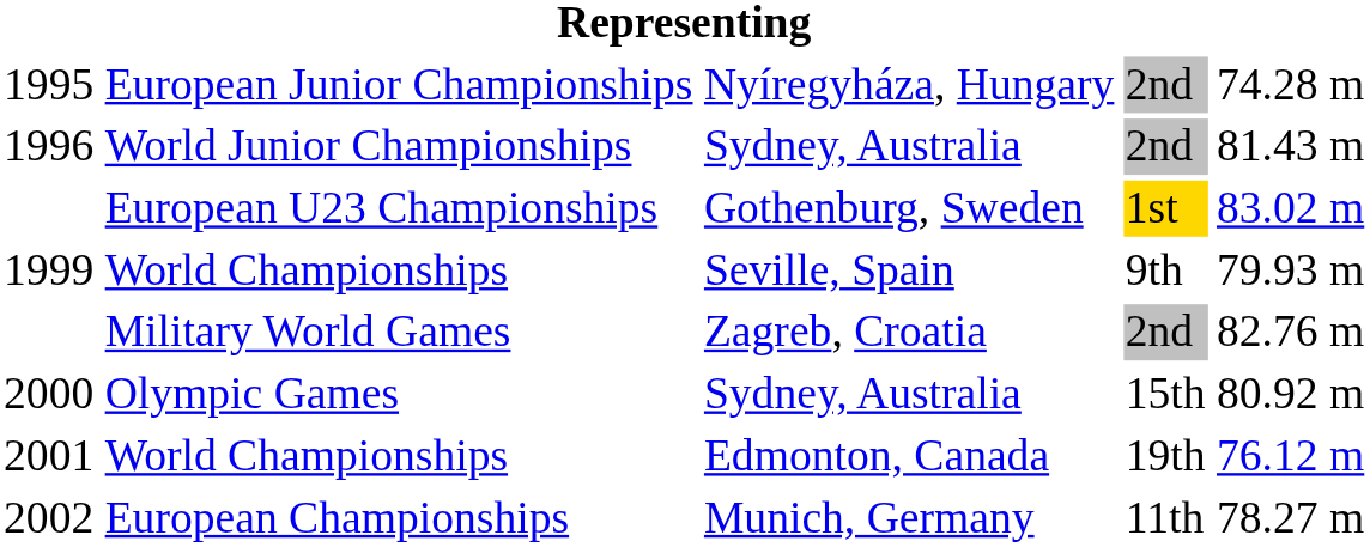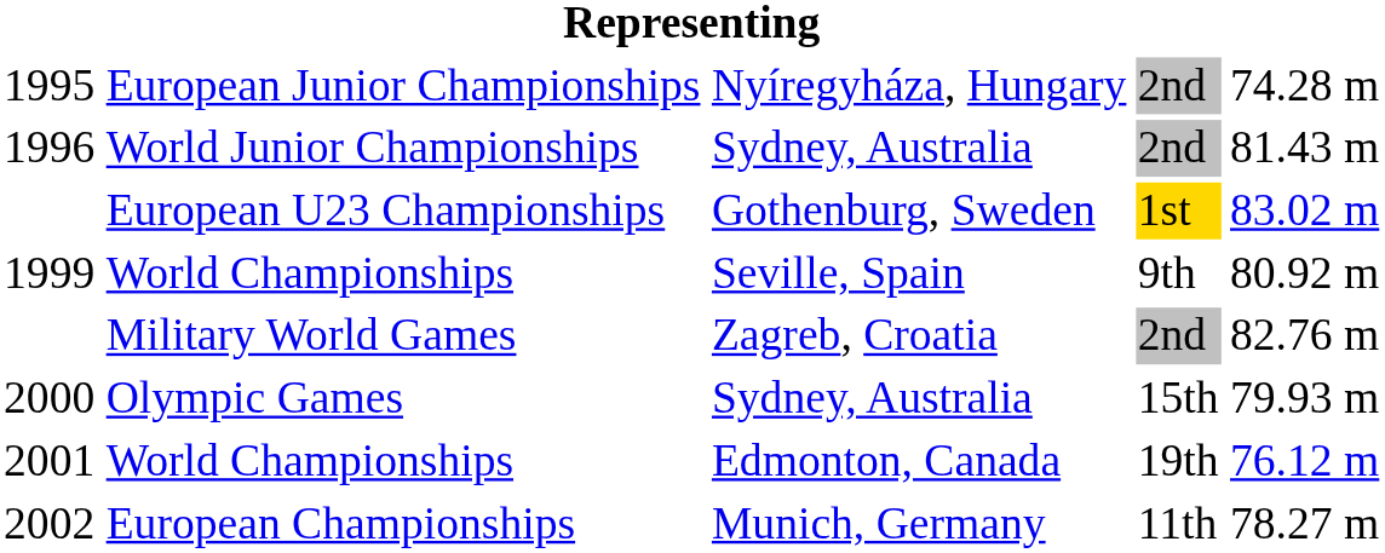World Championships / Seville, Spain | column 5: 79.93 m -> 80.92 m
Olympic Games | column 5: 80.92 m -> 79.93 m
